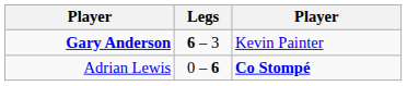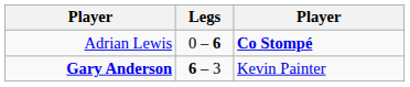rows swapped: Gary Anderson <-> Adrian Lewis
